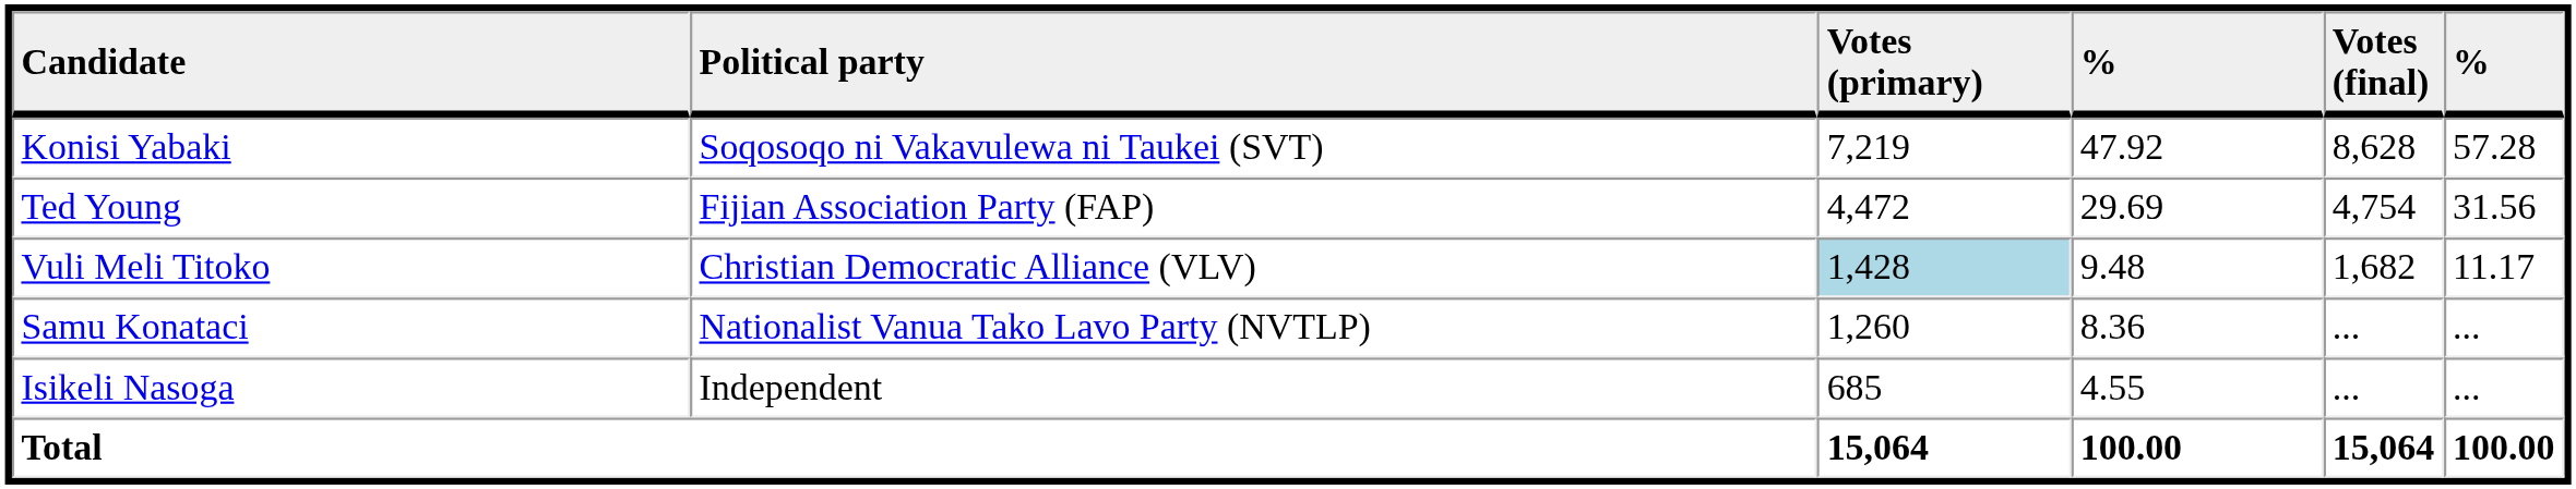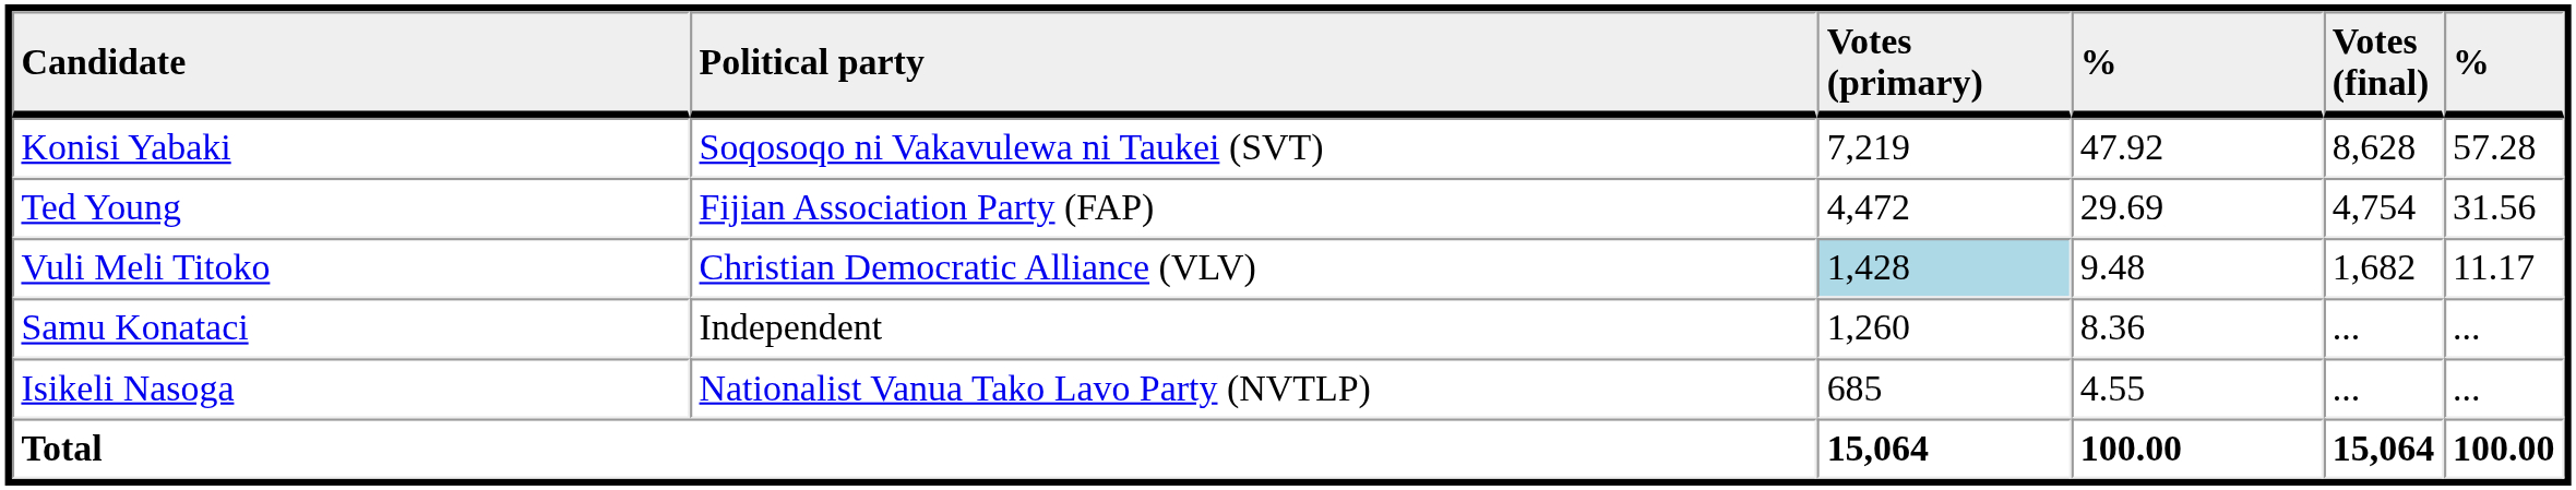Samu Konataci | Political party: Nationalist Vanua Tako Lavo Party (NVTLP) -> Independent
Isikeli Nasoga | Political party: Independent -> Nationalist Vanua Tako Lavo Party (NVTLP)
